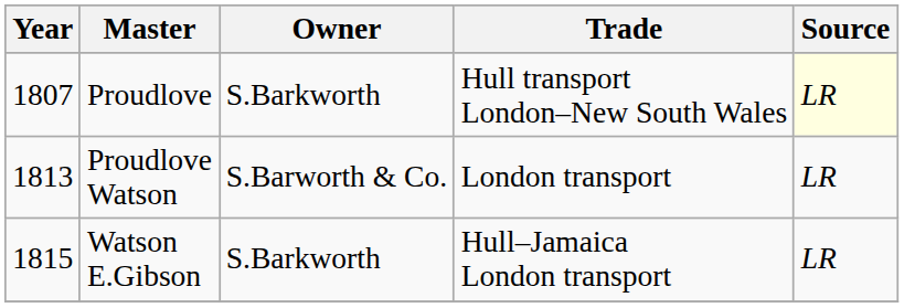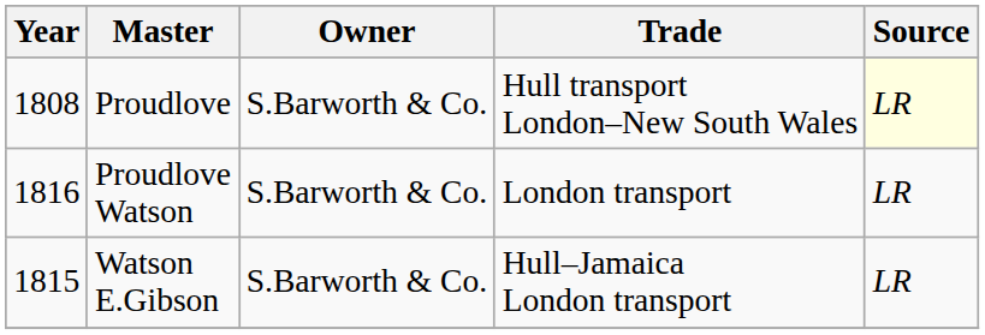Proudlove | Year: 1807 -> 1808
Proudlove | Owner: S.Barkworth -> S.Barworth & Co.
Proudlove Watson | Year: 1813 -> 1816
Watson E.Gibson | Owner: S.Barkworth -> S.Barworth & Co.
